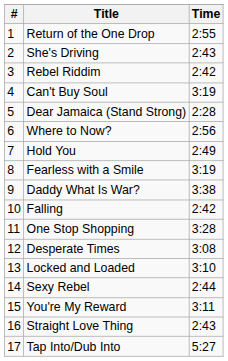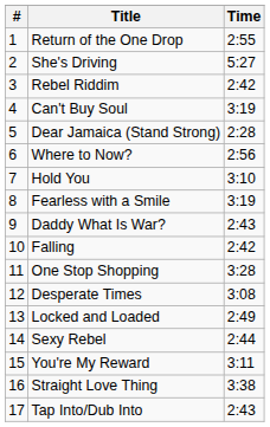She's Driving | Time: 2:43 -> 5:27
Hold You | Time: 2:49 -> 3:10
Daddy What Is War? | Time: 3:38 -> 2:43
Locked and Loaded | Time: 3:10 -> 2:49
Straight Love Thing | Time: 2:43 -> 3:38
Tap Into/Dub Into | Time: 5:27 -> 2:43
